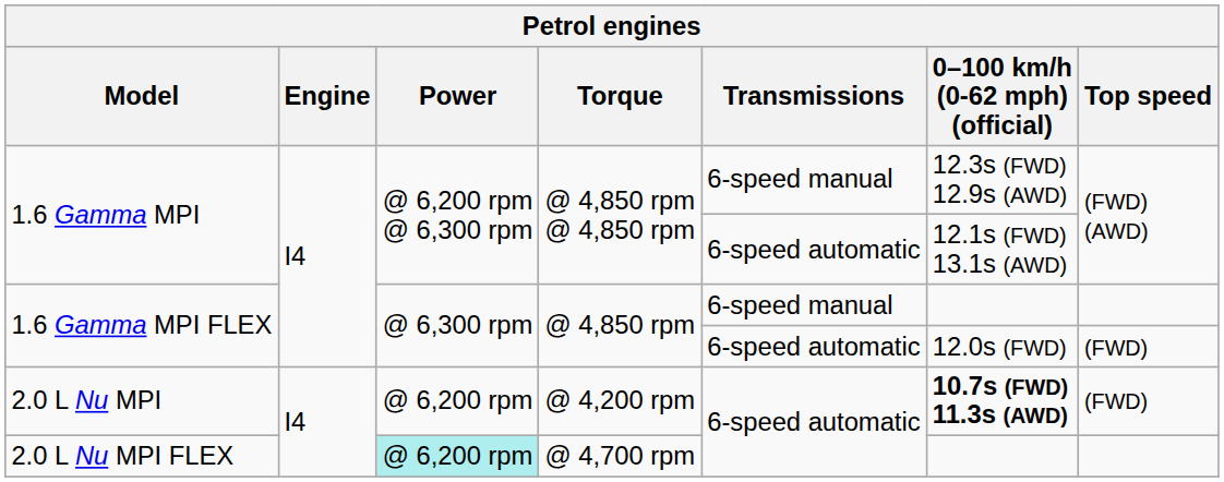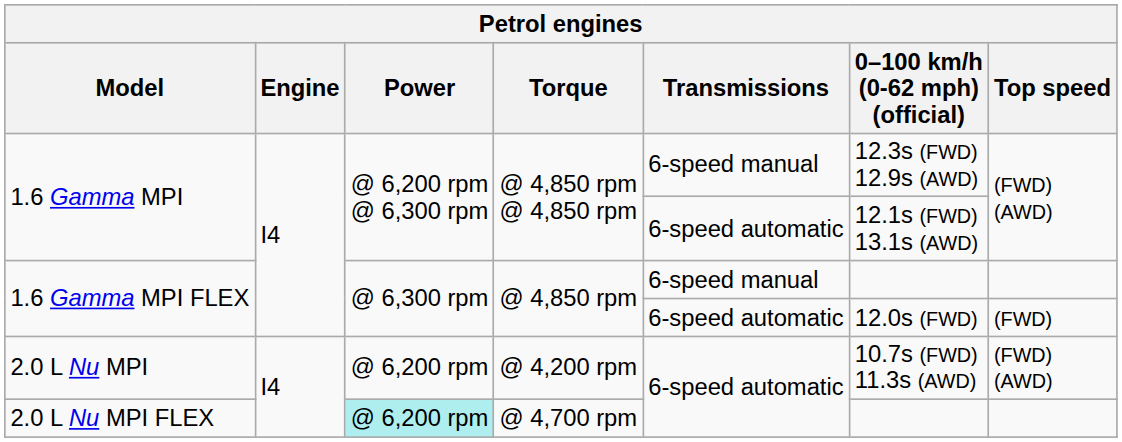2.0 L Nu MPI | 0–100 km/h (0-62 mph) (official): bold -> normal
2.0 L Nu MPI | Top speed: (FWD) -> (FWD) (AWD)
